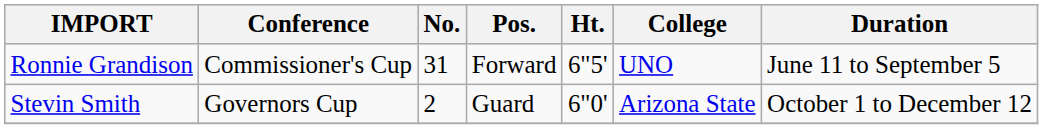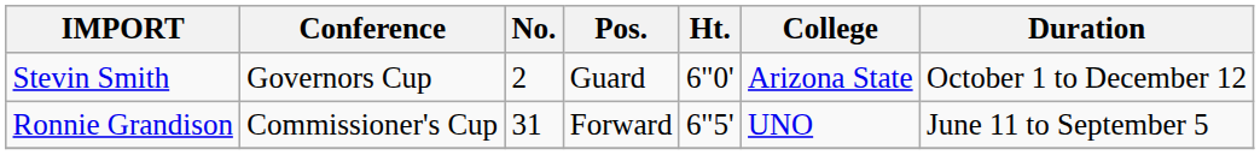rows swapped: Ronnie Grandison <-> Stevin Smith
